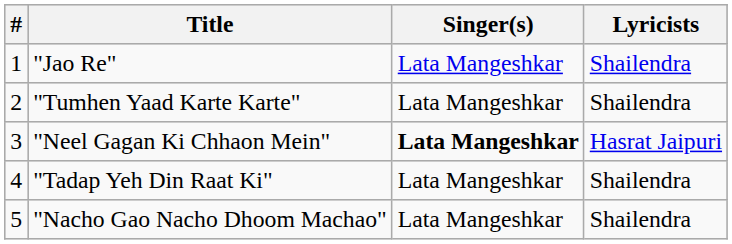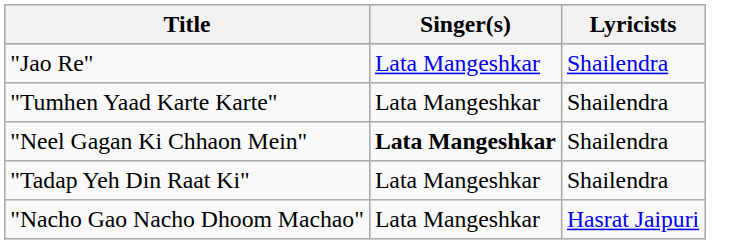- column: # | 1 | 2 | 3 | 4 | 5
"Neel Gagan Ki Chhaon Mein" | Lyricists: Hasrat Jaipuri -> Shailendra
"Nacho Gao Nacho Dhoom Machao" | Lyricists: Shailendra -> Hasrat Jaipuri
